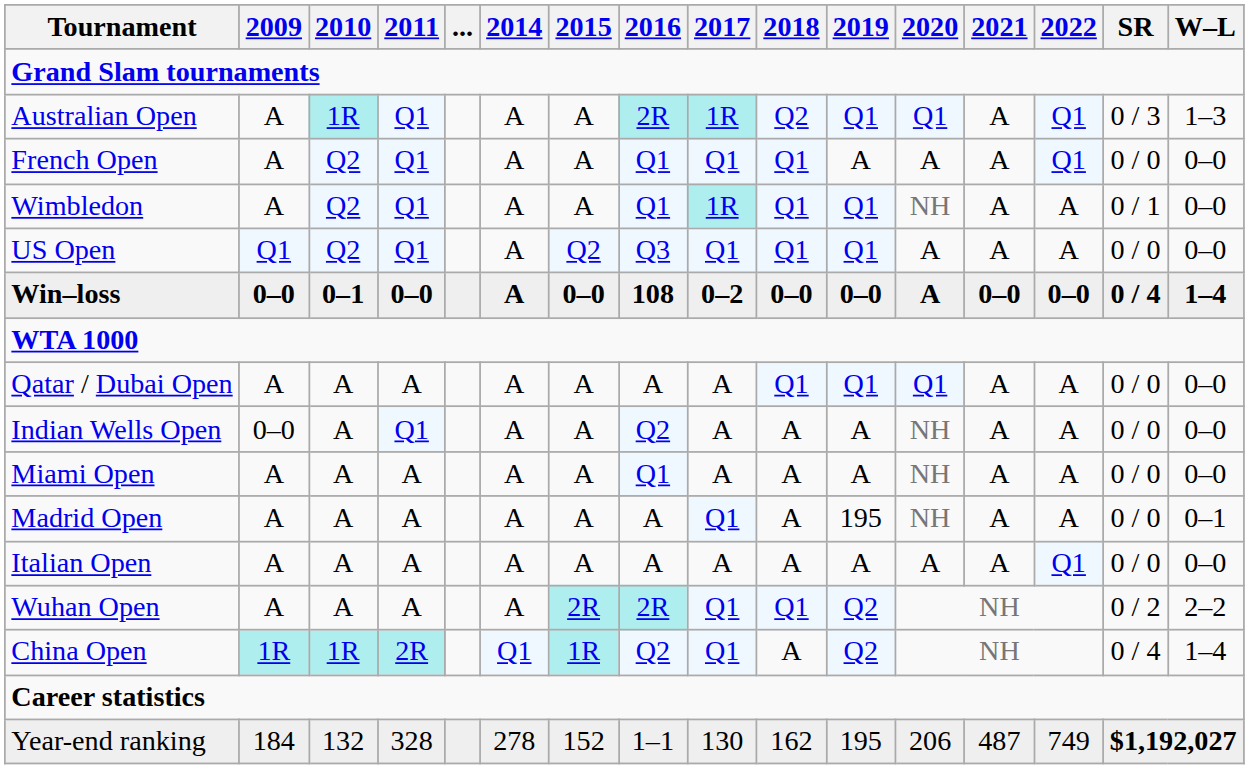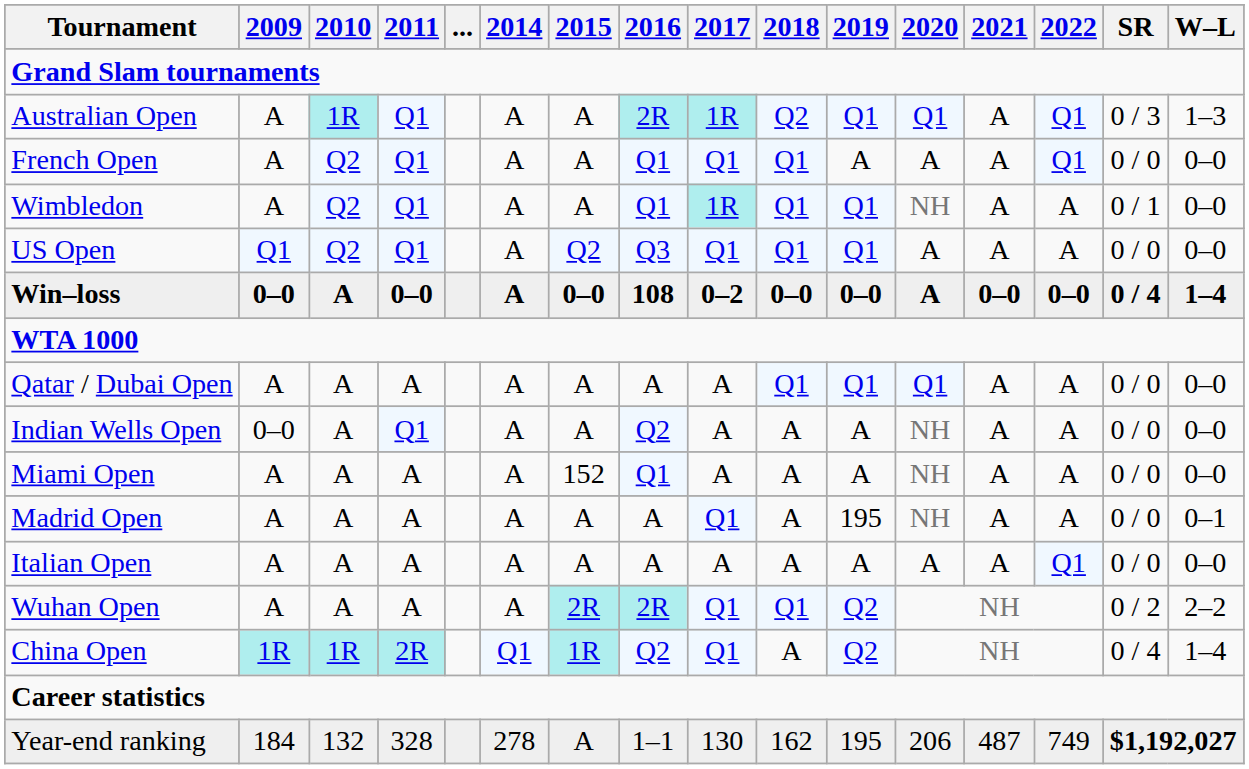Win–loss | 2010: 0–1 -> A
Miami Open | 2015: A -> 152
Year-end ranking | 2015: 152 -> A
